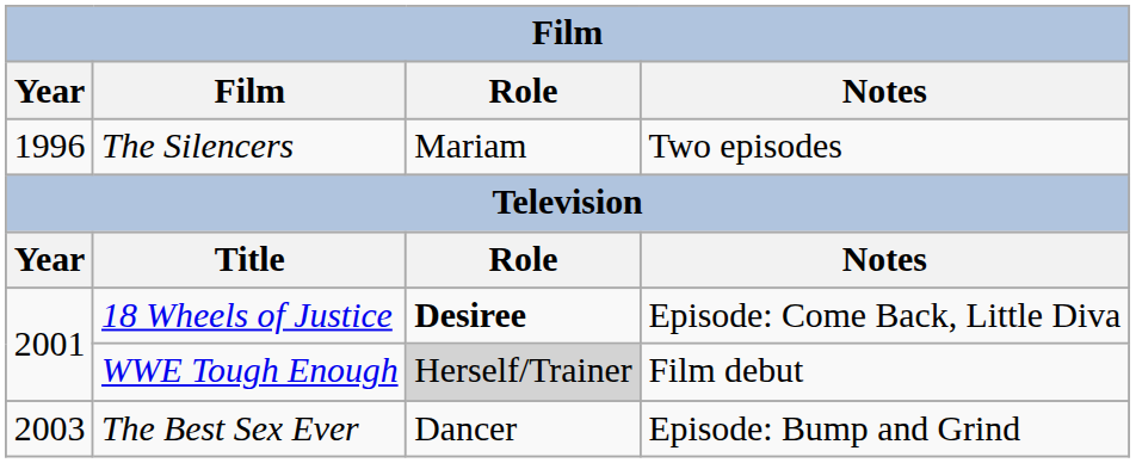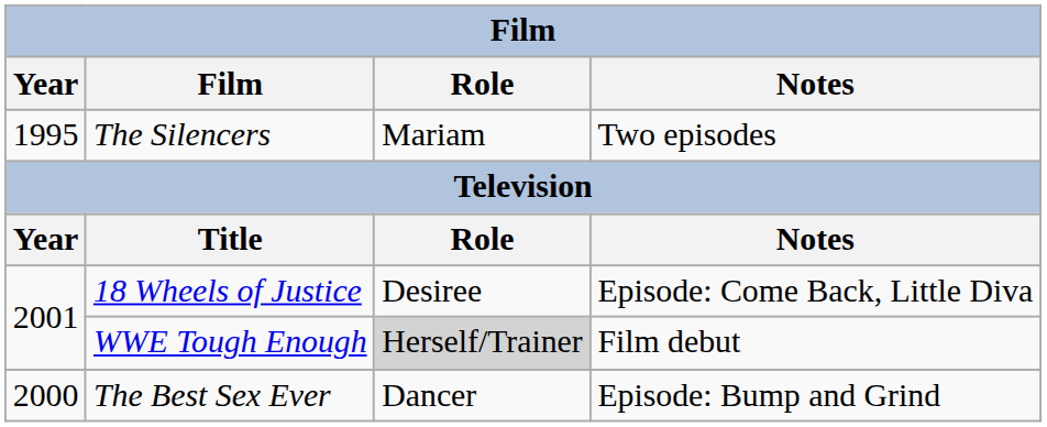The Silencers | Year: 1996 -> 1995
18 Wheels of Justice | Role: bold -> normal
The Best Sex Ever | Year: 2003 -> 2000
